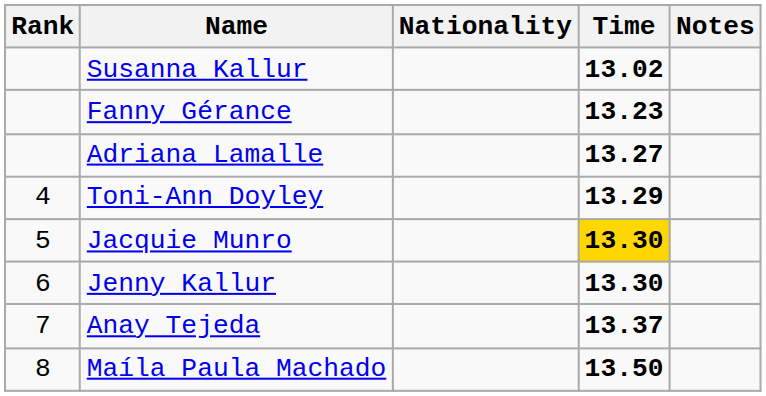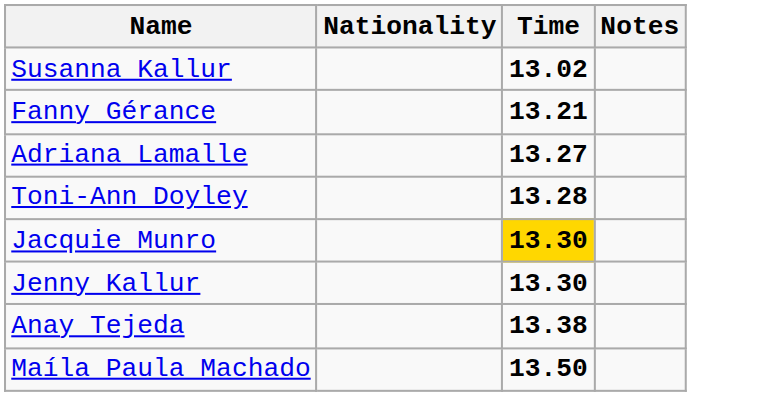- column: Rank | 4 | 5 | 6 | 7 | 8
Fanny Gérance | Time: 13.23 -> 13.21
Toni-Ann Doyley | Time: 13.29 -> 13.28
Anay Tejeda | Time: 13.37 -> 13.38
